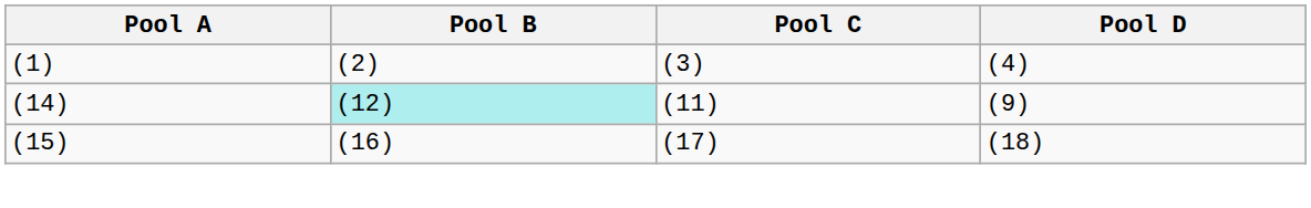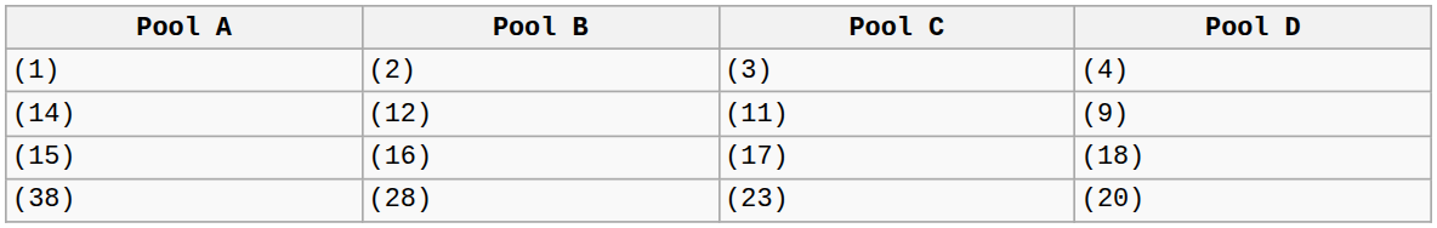(14) | Pool B: paleturquoise background -> no background
+ row: (38) | (28) | (23) | (20)
